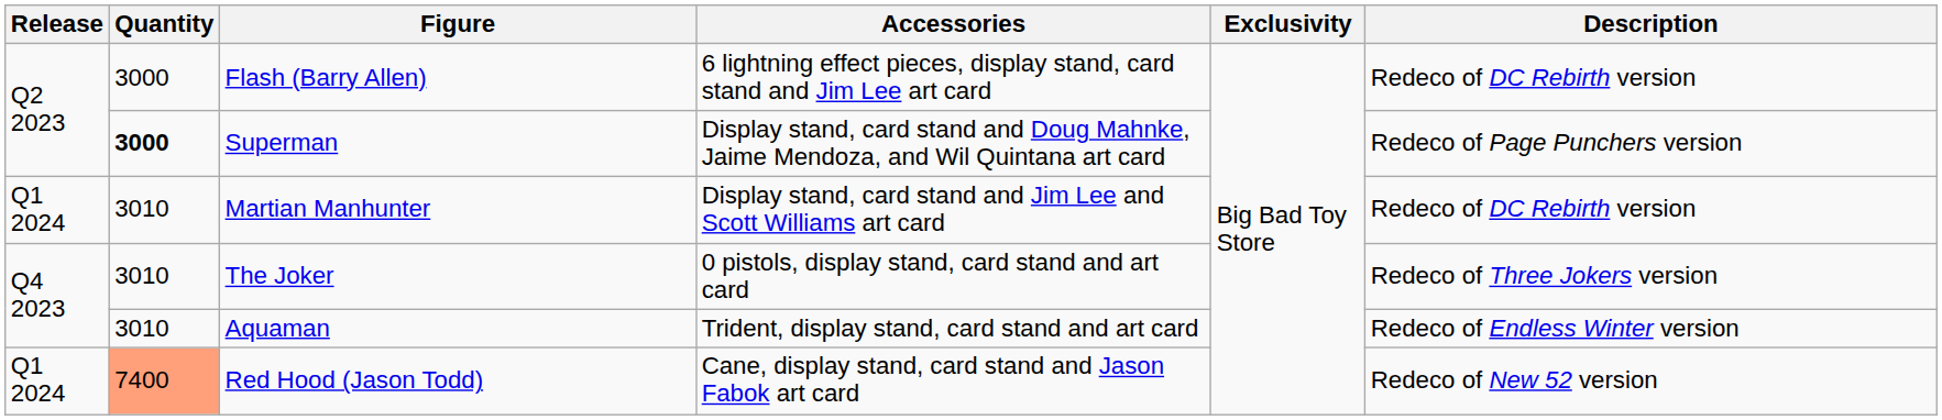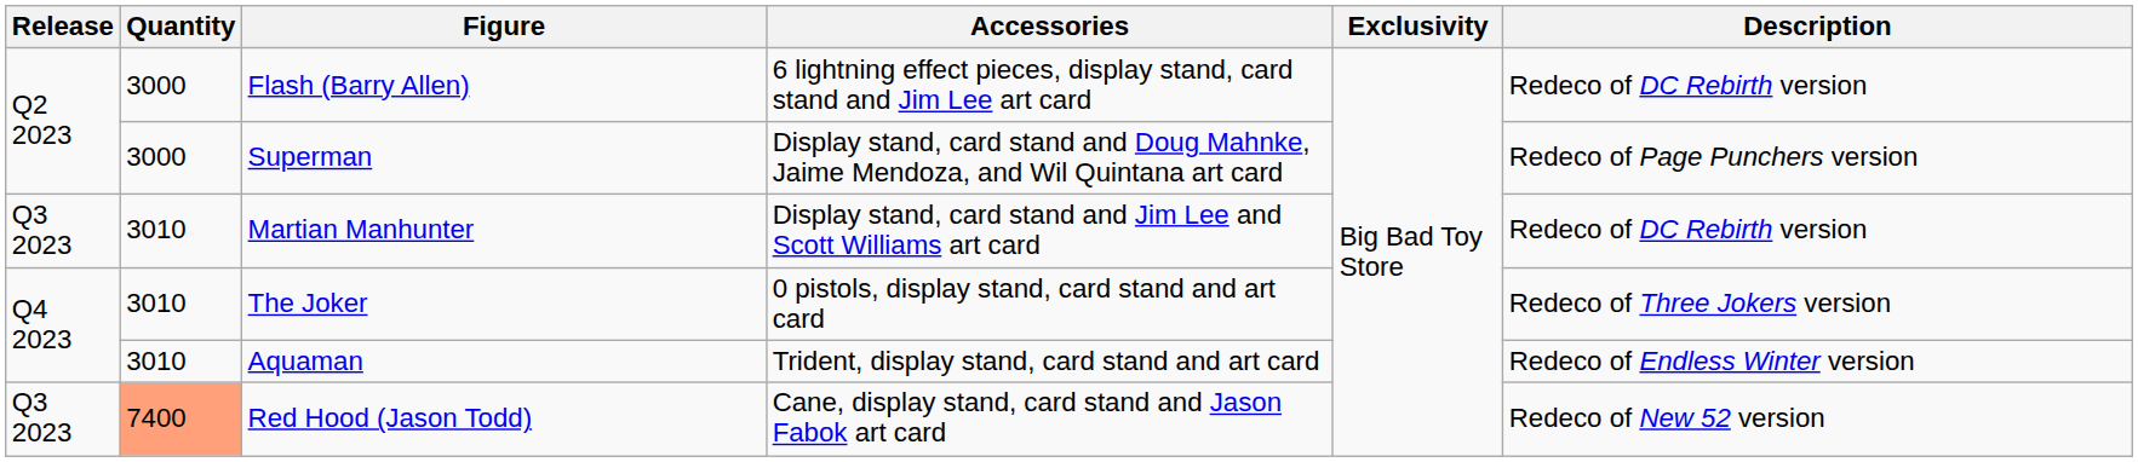Superman | Quantity: bold -> normal
Martian Manhunter | Release: Q1 2024 -> Q3 2023
Red Hood (Jason Todd) | Release: Q1 2024 -> Q3 2023
